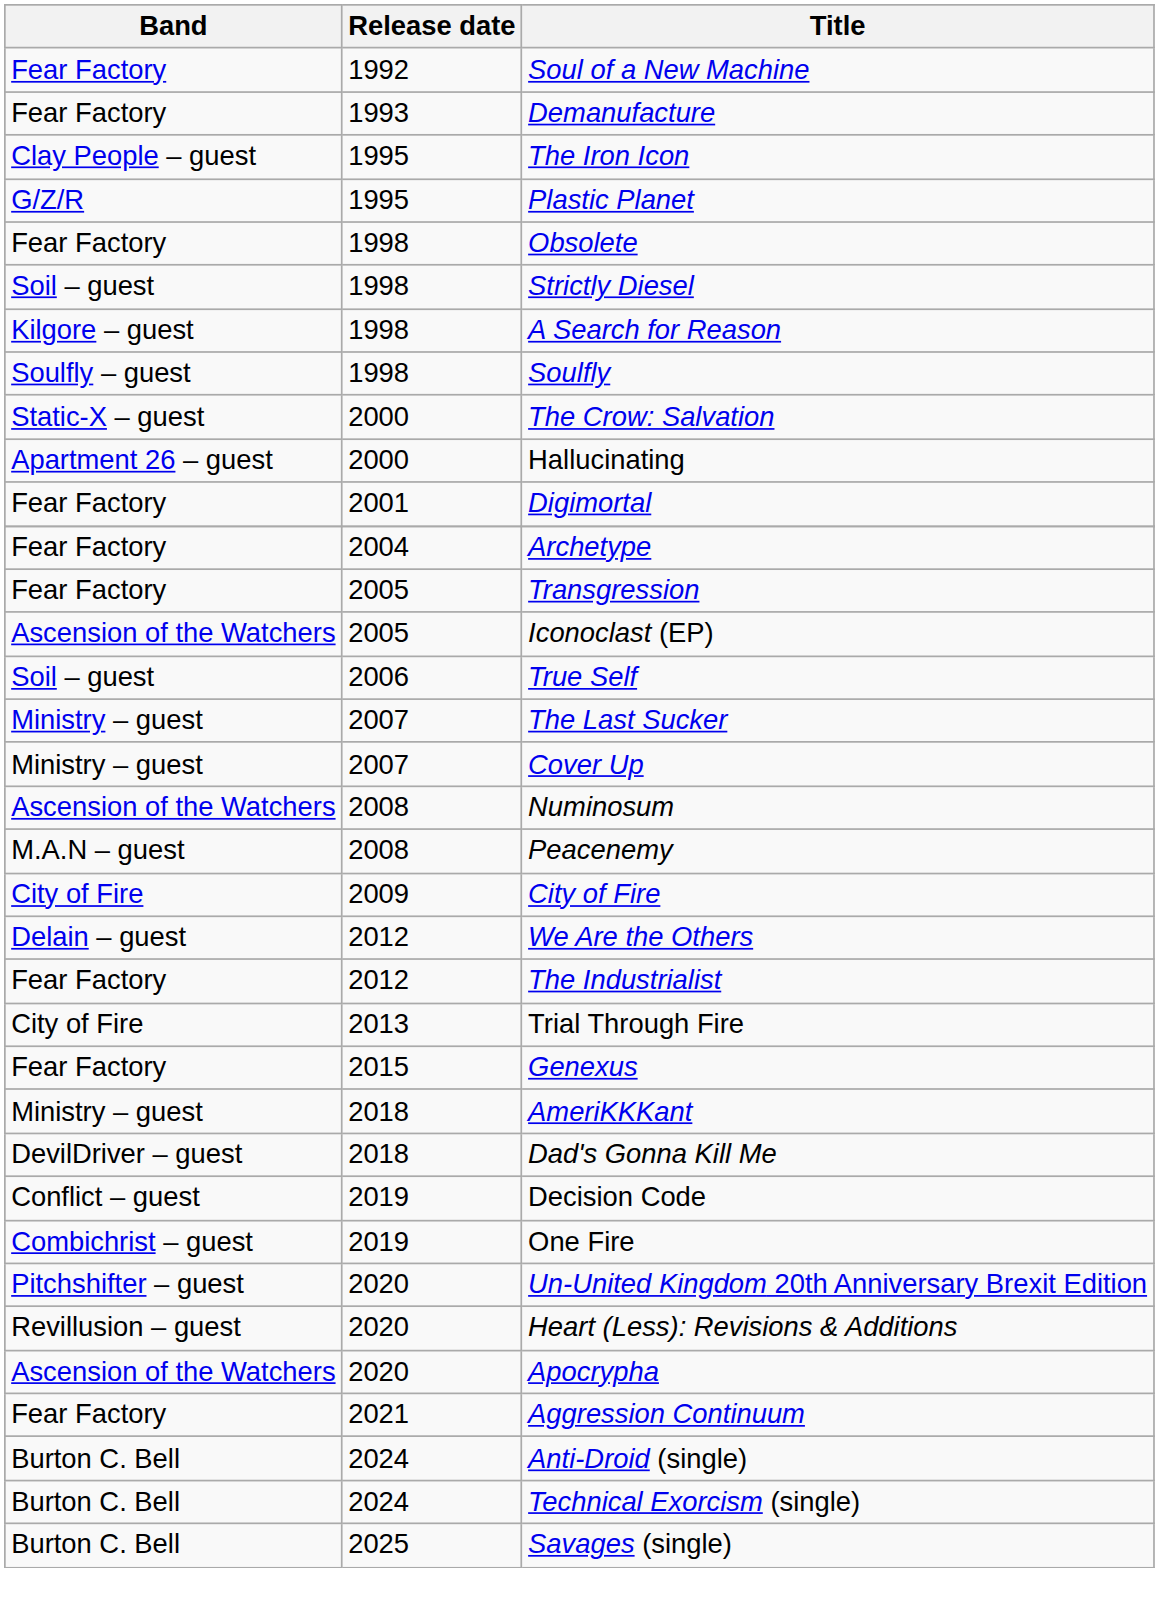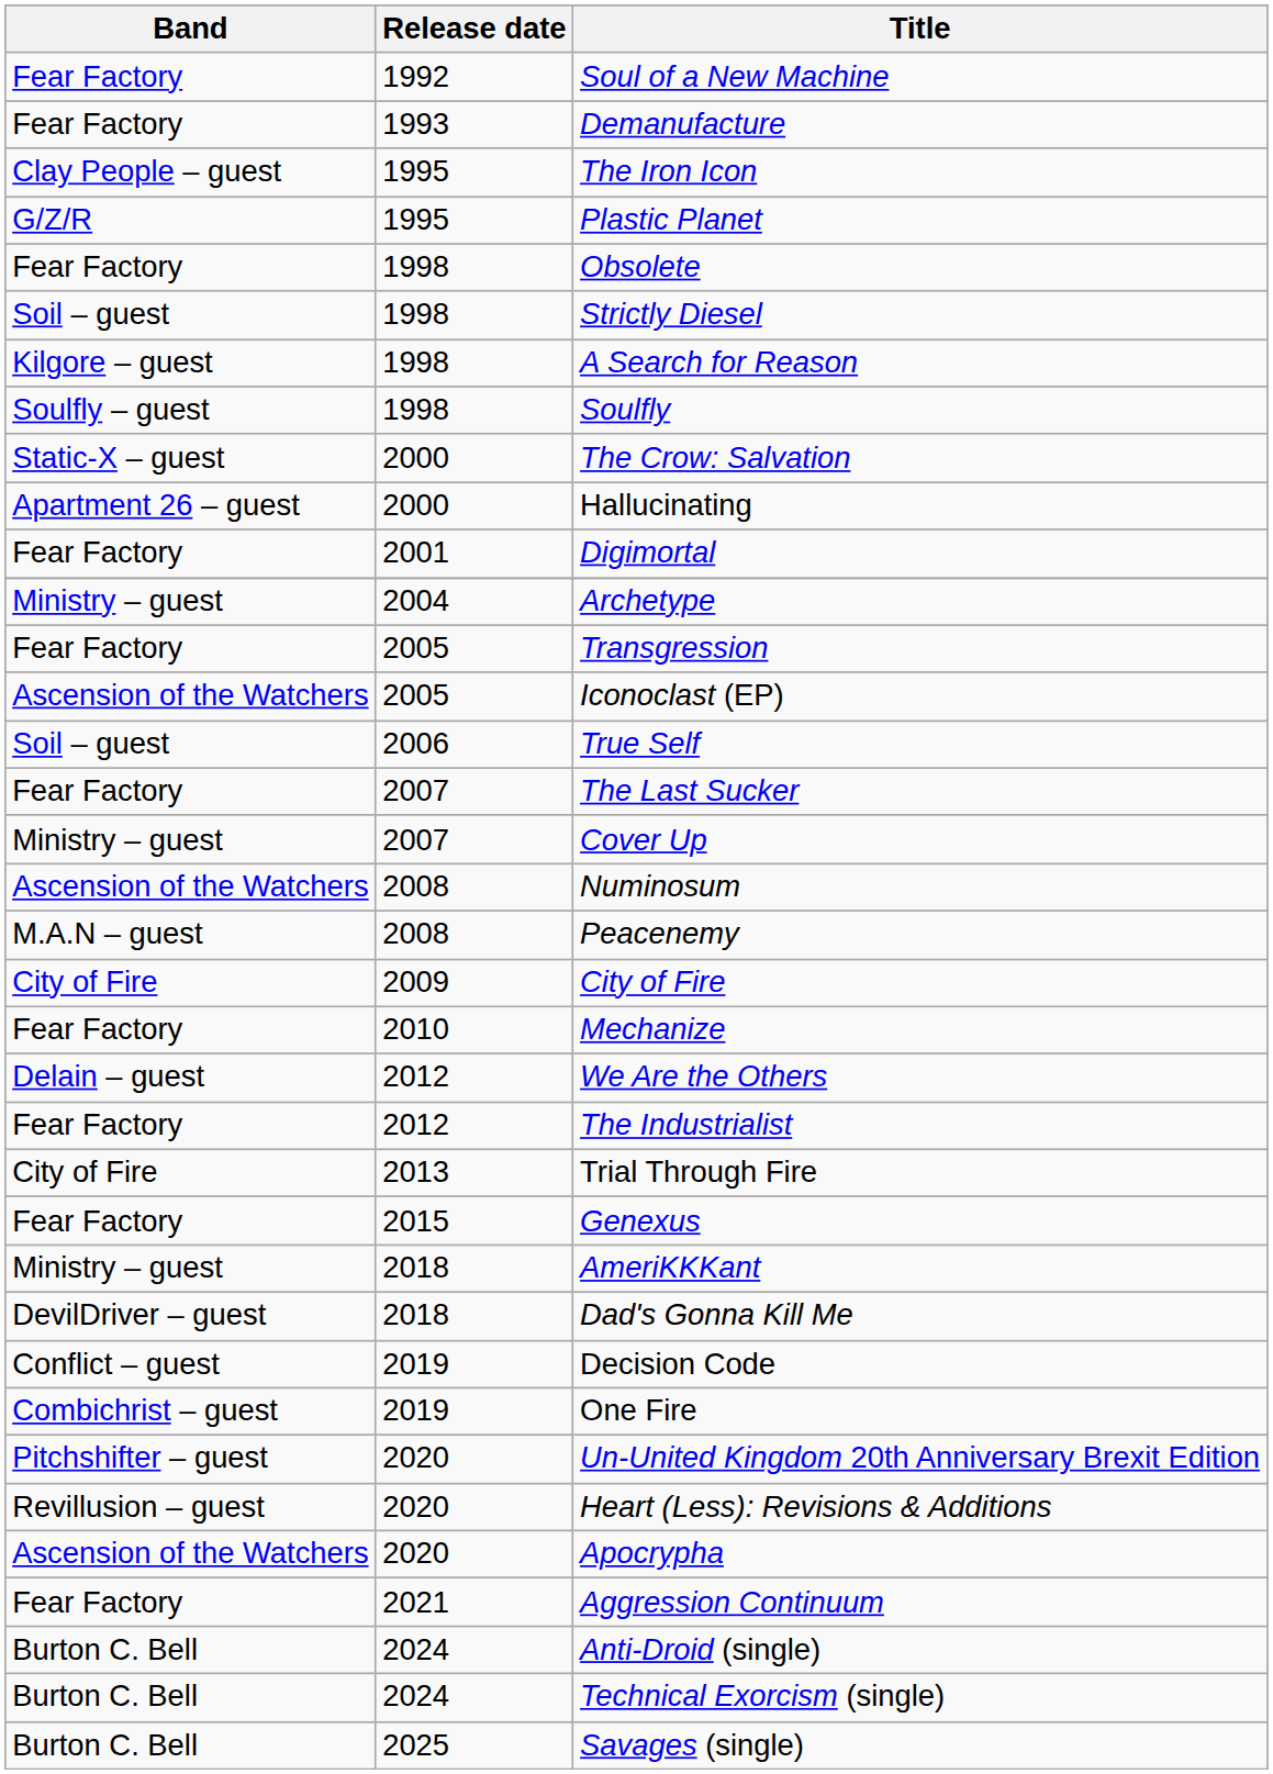Archetype | Band: Fear Factory -> Ministry – guest
The Last Sucker | Band: Ministry – guest -> Fear Factory
+ row: Fear Factory | 2010 | Mechanize
